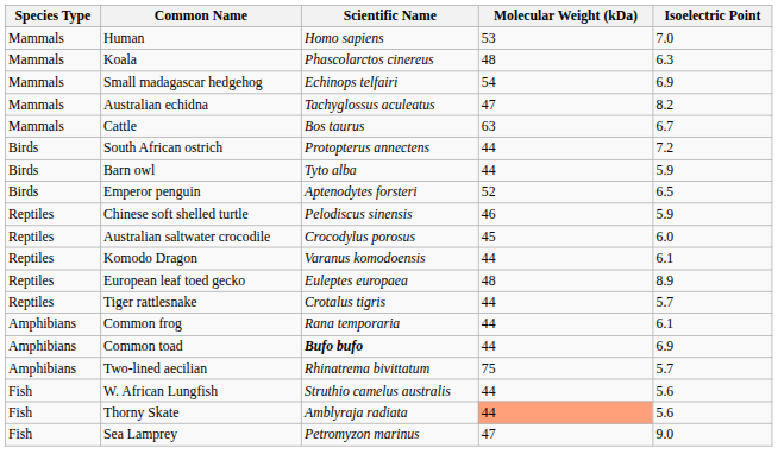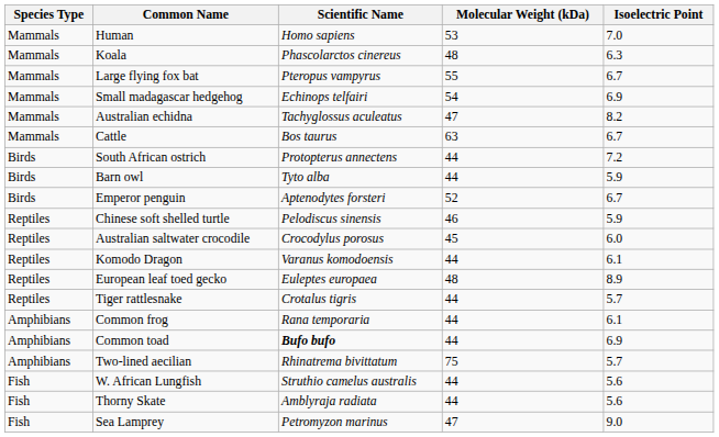+ row: Mammals | Large flying fox bat | Pteropus vampyrus | 55 | 6.7
Emperor penguin | Isoelectric Point: 6.5 -> 6.7
Thorny Skate | Molecular Weight (kDa): lightsalmon background -> no background
